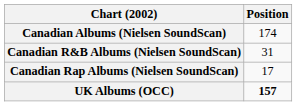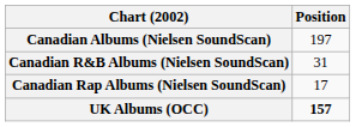Canadian Albums (Nielsen SoundScan) | Position: 174 -> 197
